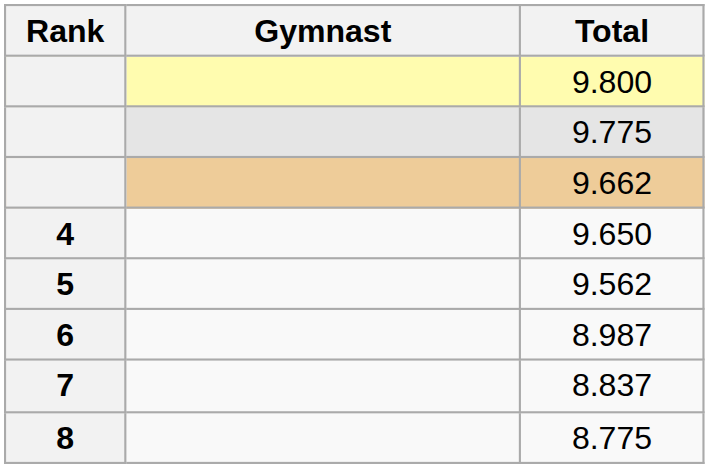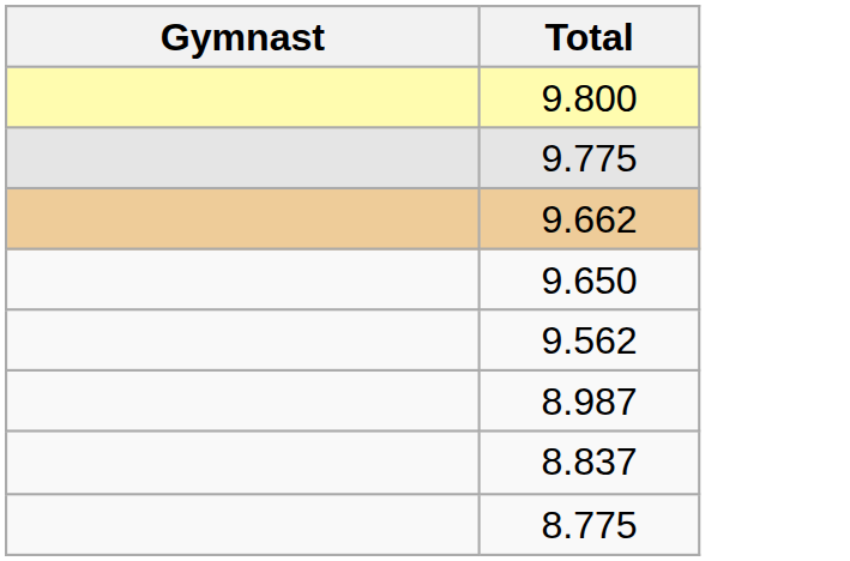- column: Rank | 4 | 5 | 6 | 7 | 8
